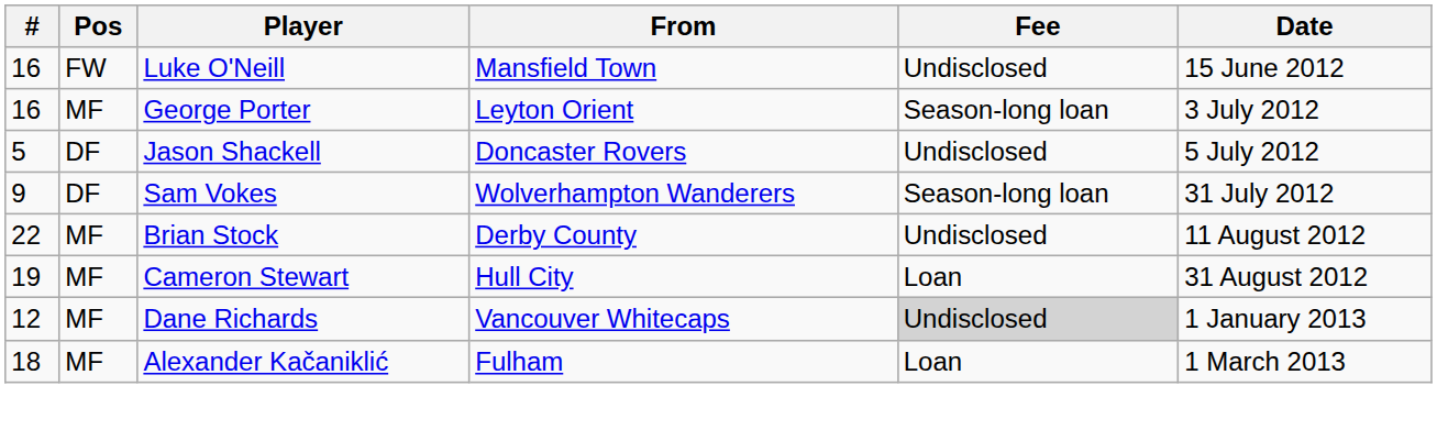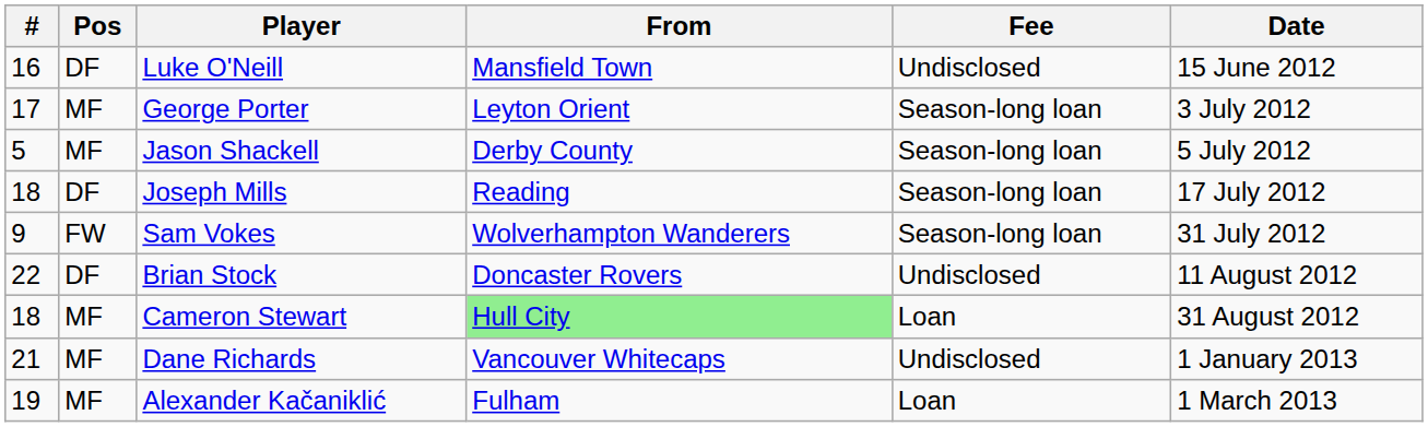Luke O'Neill | Pos: FW -> DF
George Porter | #: 16 -> 17
Jason Shackell | Pos: DF -> MF
Jason Shackell | From: Doncaster Rovers -> Derby County
Jason Shackell | Fee: Undisclosed -> Season-long loan
+ row: 18 | DF | Joseph Mills | Reading | Season-long loan | 17 July 2012
Sam Vokes | Pos: DF -> FW
Brian Stock | Pos: MF -> DF
Brian Stock | From: Derby County -> Doncaster Rovers
Cameron Stewart | #: 19 -> 18
Cameron Stewart | From: no background -> lightgreen background
Dane Richards | #: 12 -> 21
Dane Richards | Fee: lightgrey background -> no background
Alexander Kačaniklić | #: 18 -> 19
